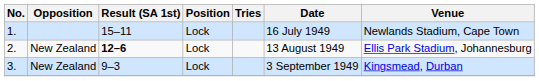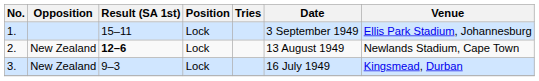1. | Date: 16 July 1949 -> 3 September 1949
1. | Venue: Newlands Stadium, Cape Town -> Ellis Park Stadium, Johannesburg
2. | Venue: Ellis Park Stadium, Johannesburg -> Newlands Stadium, Cape Town
3. | Date: 3 September 1949 -> 16 July 1949
